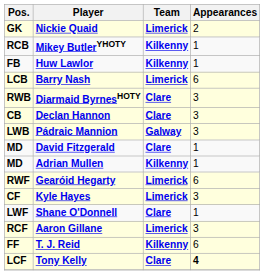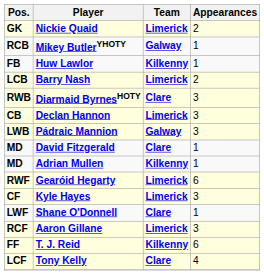Mikey ButlerYHOTY | Team: Kilkenny -> Galway
Barry Nash | Appearances: 6 -> 2
Declan Hannon | Team: Clare -> Limerick
Tony Kelly | Appearances: bold -> normal
